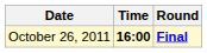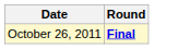- column: Time | 16:00
